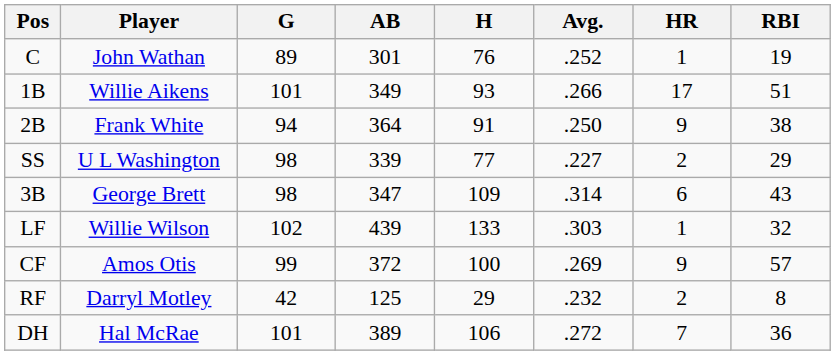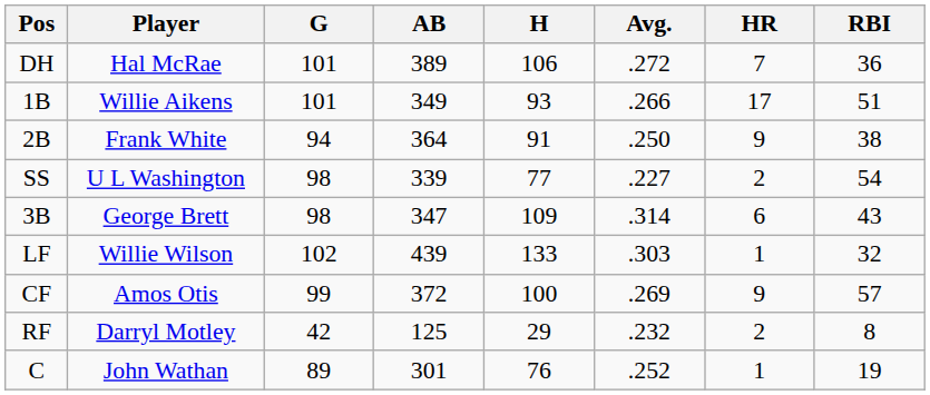rows swapped: C <-> DH
SS | RBI: 29 -> 54
